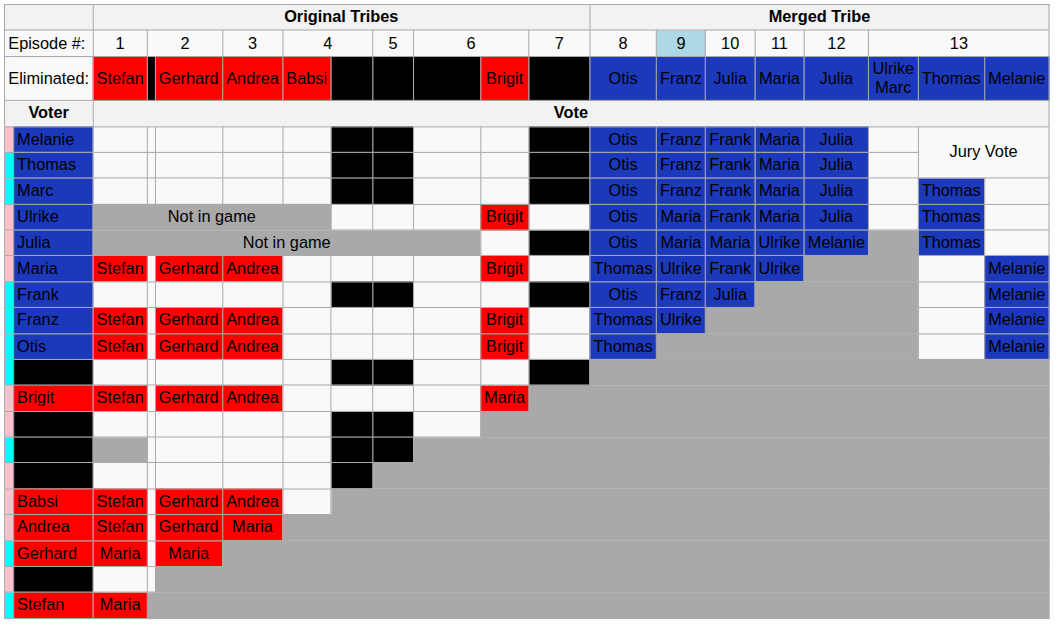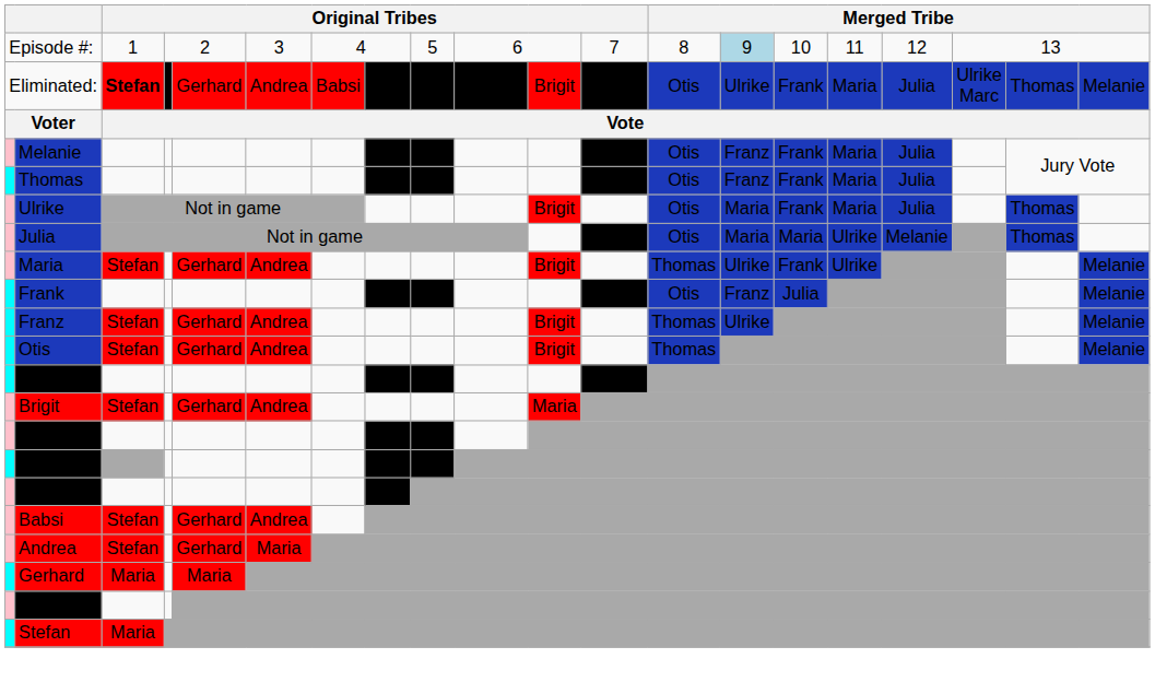Eliminated: | column 3: normal -> bold
Eliminated: | column 14: Franz -> Ulrike
Eliminated: | column 15: Julia -> Frank
- row: Marc | Gabi | Marcus | Otis | Franz | Frank | Maria | Julia | Thomas
